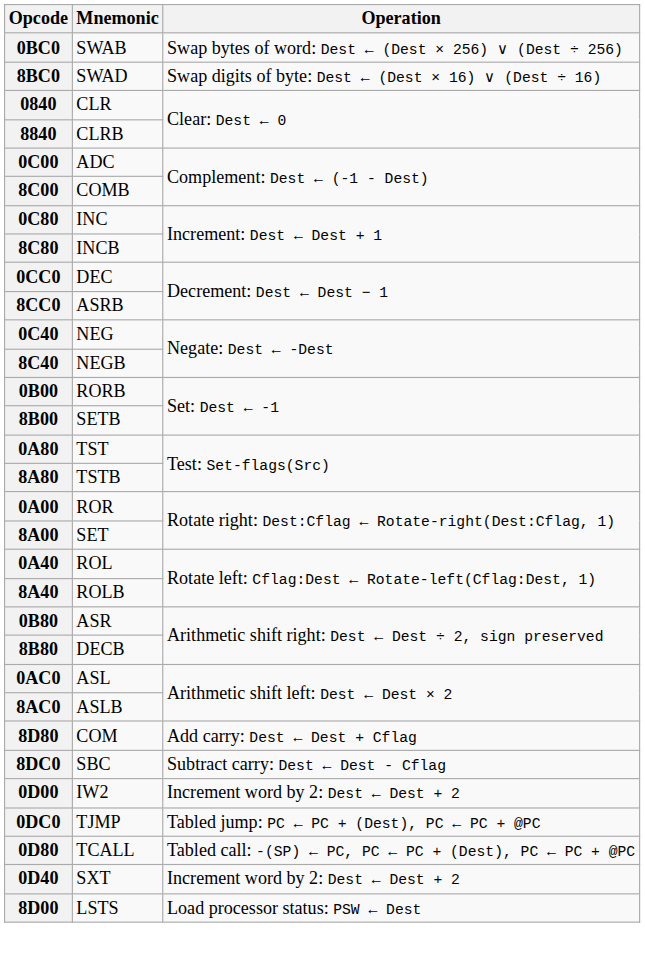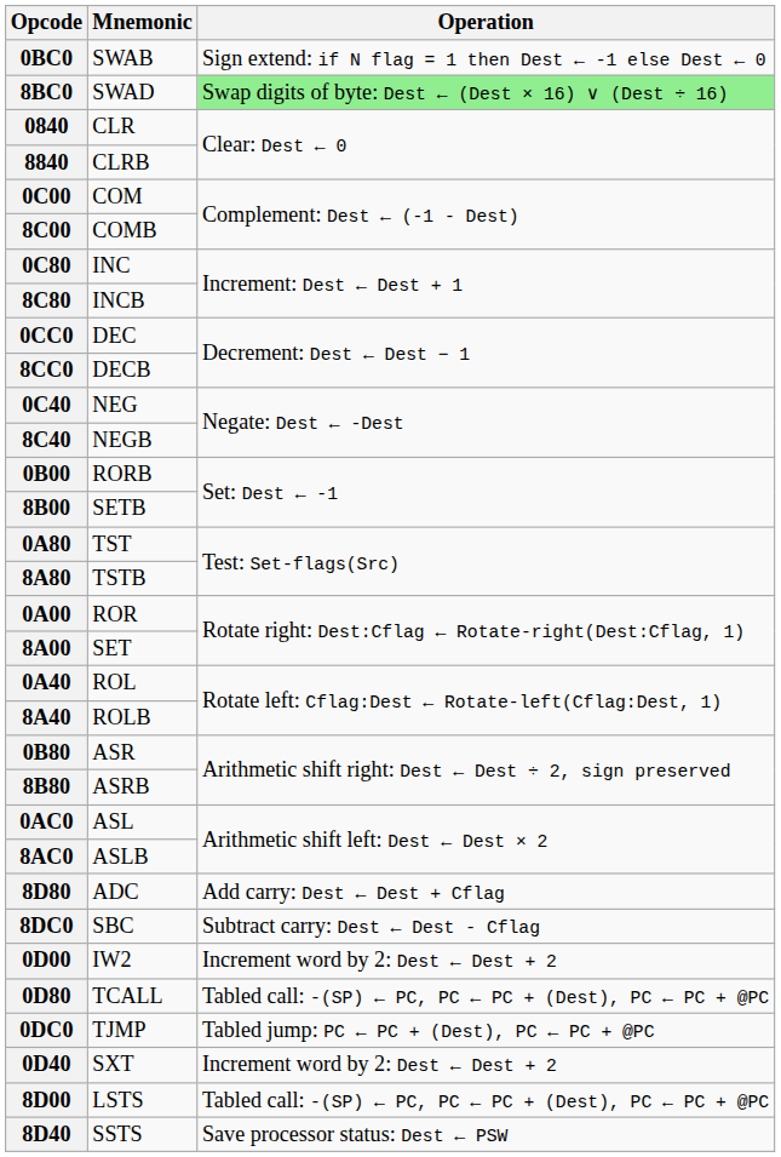0BC0 | Operation: Swap bytes of word: Dest ← (Dest × 256) ∨ (Dest ÷ 256) -> Sign extend: if N flag = 1 then Dest ← -1 else Dest ← 0
8BC0 | Operation: no background -> lightgreen background
0C00 | Mnemonic: ADC -> COM
8CC0 | Mnemonic: ASRB -> DECB
8B80 | Mnemonic: DECB -> ASRB
8D80 | Mnemonic: COM -> ADC
rows swapped: 0DC0 <-> 0D80
8D00 | Operation: Load processor status: PSW ← Dest -> Tabled call: -(SP) ← PC, PC ← PC + (Dest), PC ← PC + @PC
+ row: 8D40 | SSTS | Save processor status: Dest ← PSW
